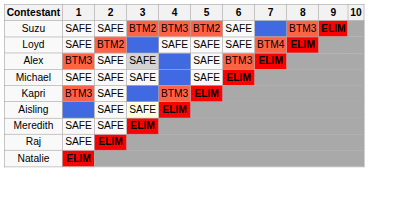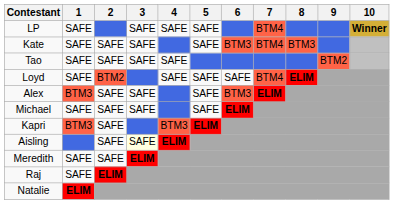+ row: LP | SAFE | SAFE | SAFE | SAFE | BTM4 | Winner
+ row: Kate | SAFE | SAFE | SAFE | SAFE | BTM3 | BTM4 | BTM3
+ row: Tao | SAFE | SAFE | SAFE | SAFE | BTM2
- row: Suzu | SAFE | SAFE | BTM2 | BTM3 | BTM2 | SAFE | BTM3 | ELIM
Alex | 3: lightgrey background -> no background
